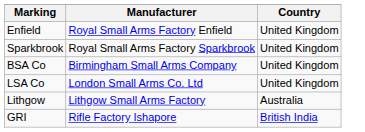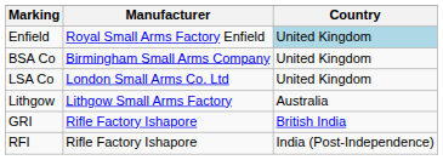Enfield | Country: no background -> lightblue background
- row: Sparkbrook | Royal Small Arms Factory Sparkbrook | United Kingdom
+ row: RFI | Rifle Factory Ishapore | India (Post-Independence)
